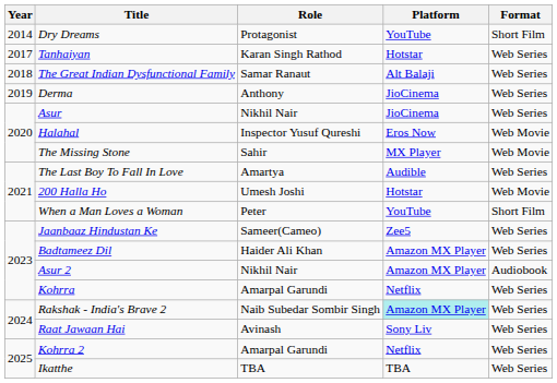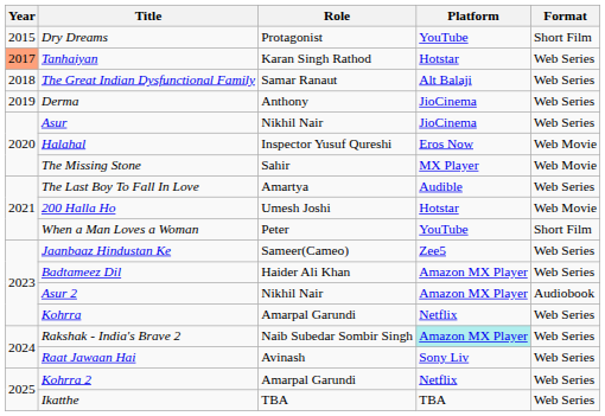Dry Dreams | Year: 2014 -> 2015
Tanhaiyan | Year: no background -> lightsalmon background
